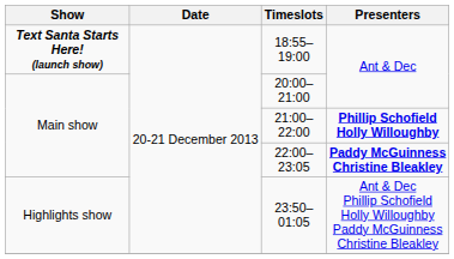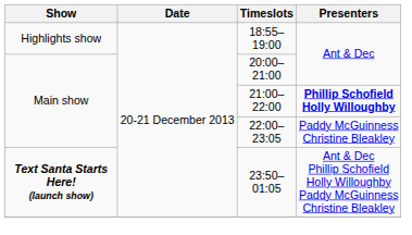18:55–19:00 | Show: Text Santa Starts Here! (launch show) -> Highlights show
22:00–23:05 | Presenters: bold -> normal
23:50–01:05 | Show: Highlights show -> Text Santa Starts Here! (launch show)
